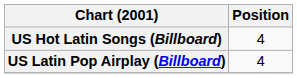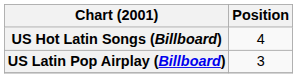US Latin Pop Airplay (Billboard) | Position: 4 -> 3
